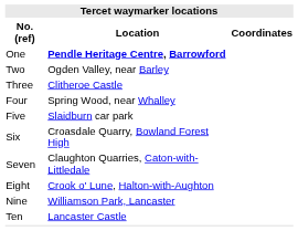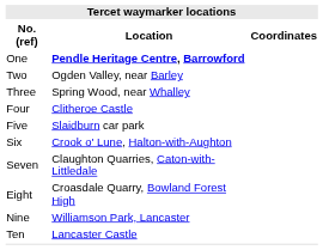Three | Location: Clitheroe Castle -> Spring Wood, near Whalley
Four | Location: Spring Wood, near Whalley -> Clitheroe Castle
Six | Location: Croasdale Quarry, Bowland Forest High -> Crook o' Lune, Halton-with-Aughton
Eight | Location: Crook o' Lune, Halton-with-Aughton -> Croasdale Quarry, Bowland Forest High
